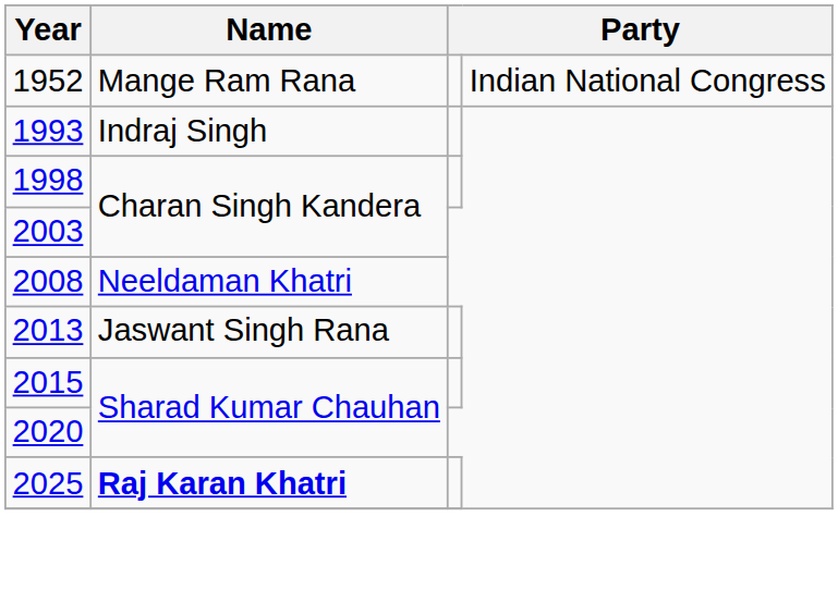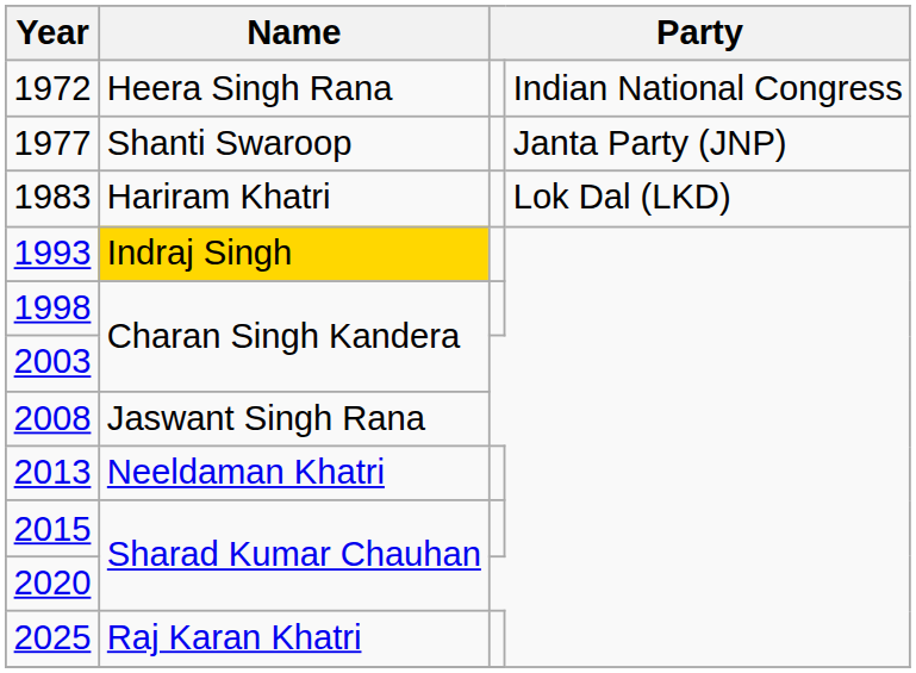- row: 1952 | Mange Ram Rana | Indian National Congress
+ row: 1972 | Heera Singh Rana | Indian National Congress
+ row: 1977 | Shanti Swaroop | Janta Party (JNP)
+ row: 1983 | Hariram Khatri | Lok Dal (LKD)
1993 | Name: no background -> gold background
2008 | Name: Neeldaman Khatri -> Jaswant Singh Rana
2013 | Name: Jaswant Singh Rana -> Neeldaman Khatri
2025 | Name: bold -> normal
